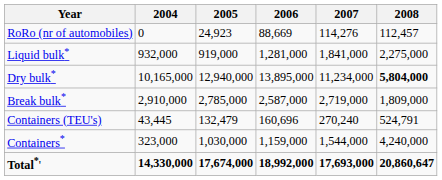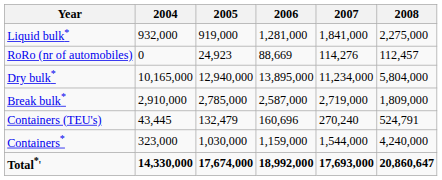rows swapped: RoRo (nr of automobiles) <-> Liquid bulk*
Dry bulk* | 2008: bold -> normal
